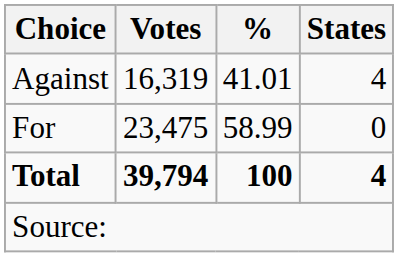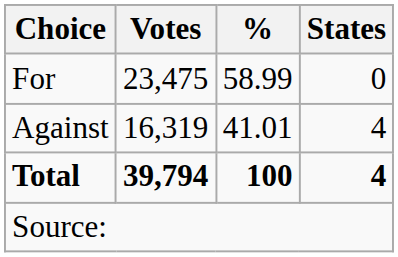rows swapped: For <-> Against
